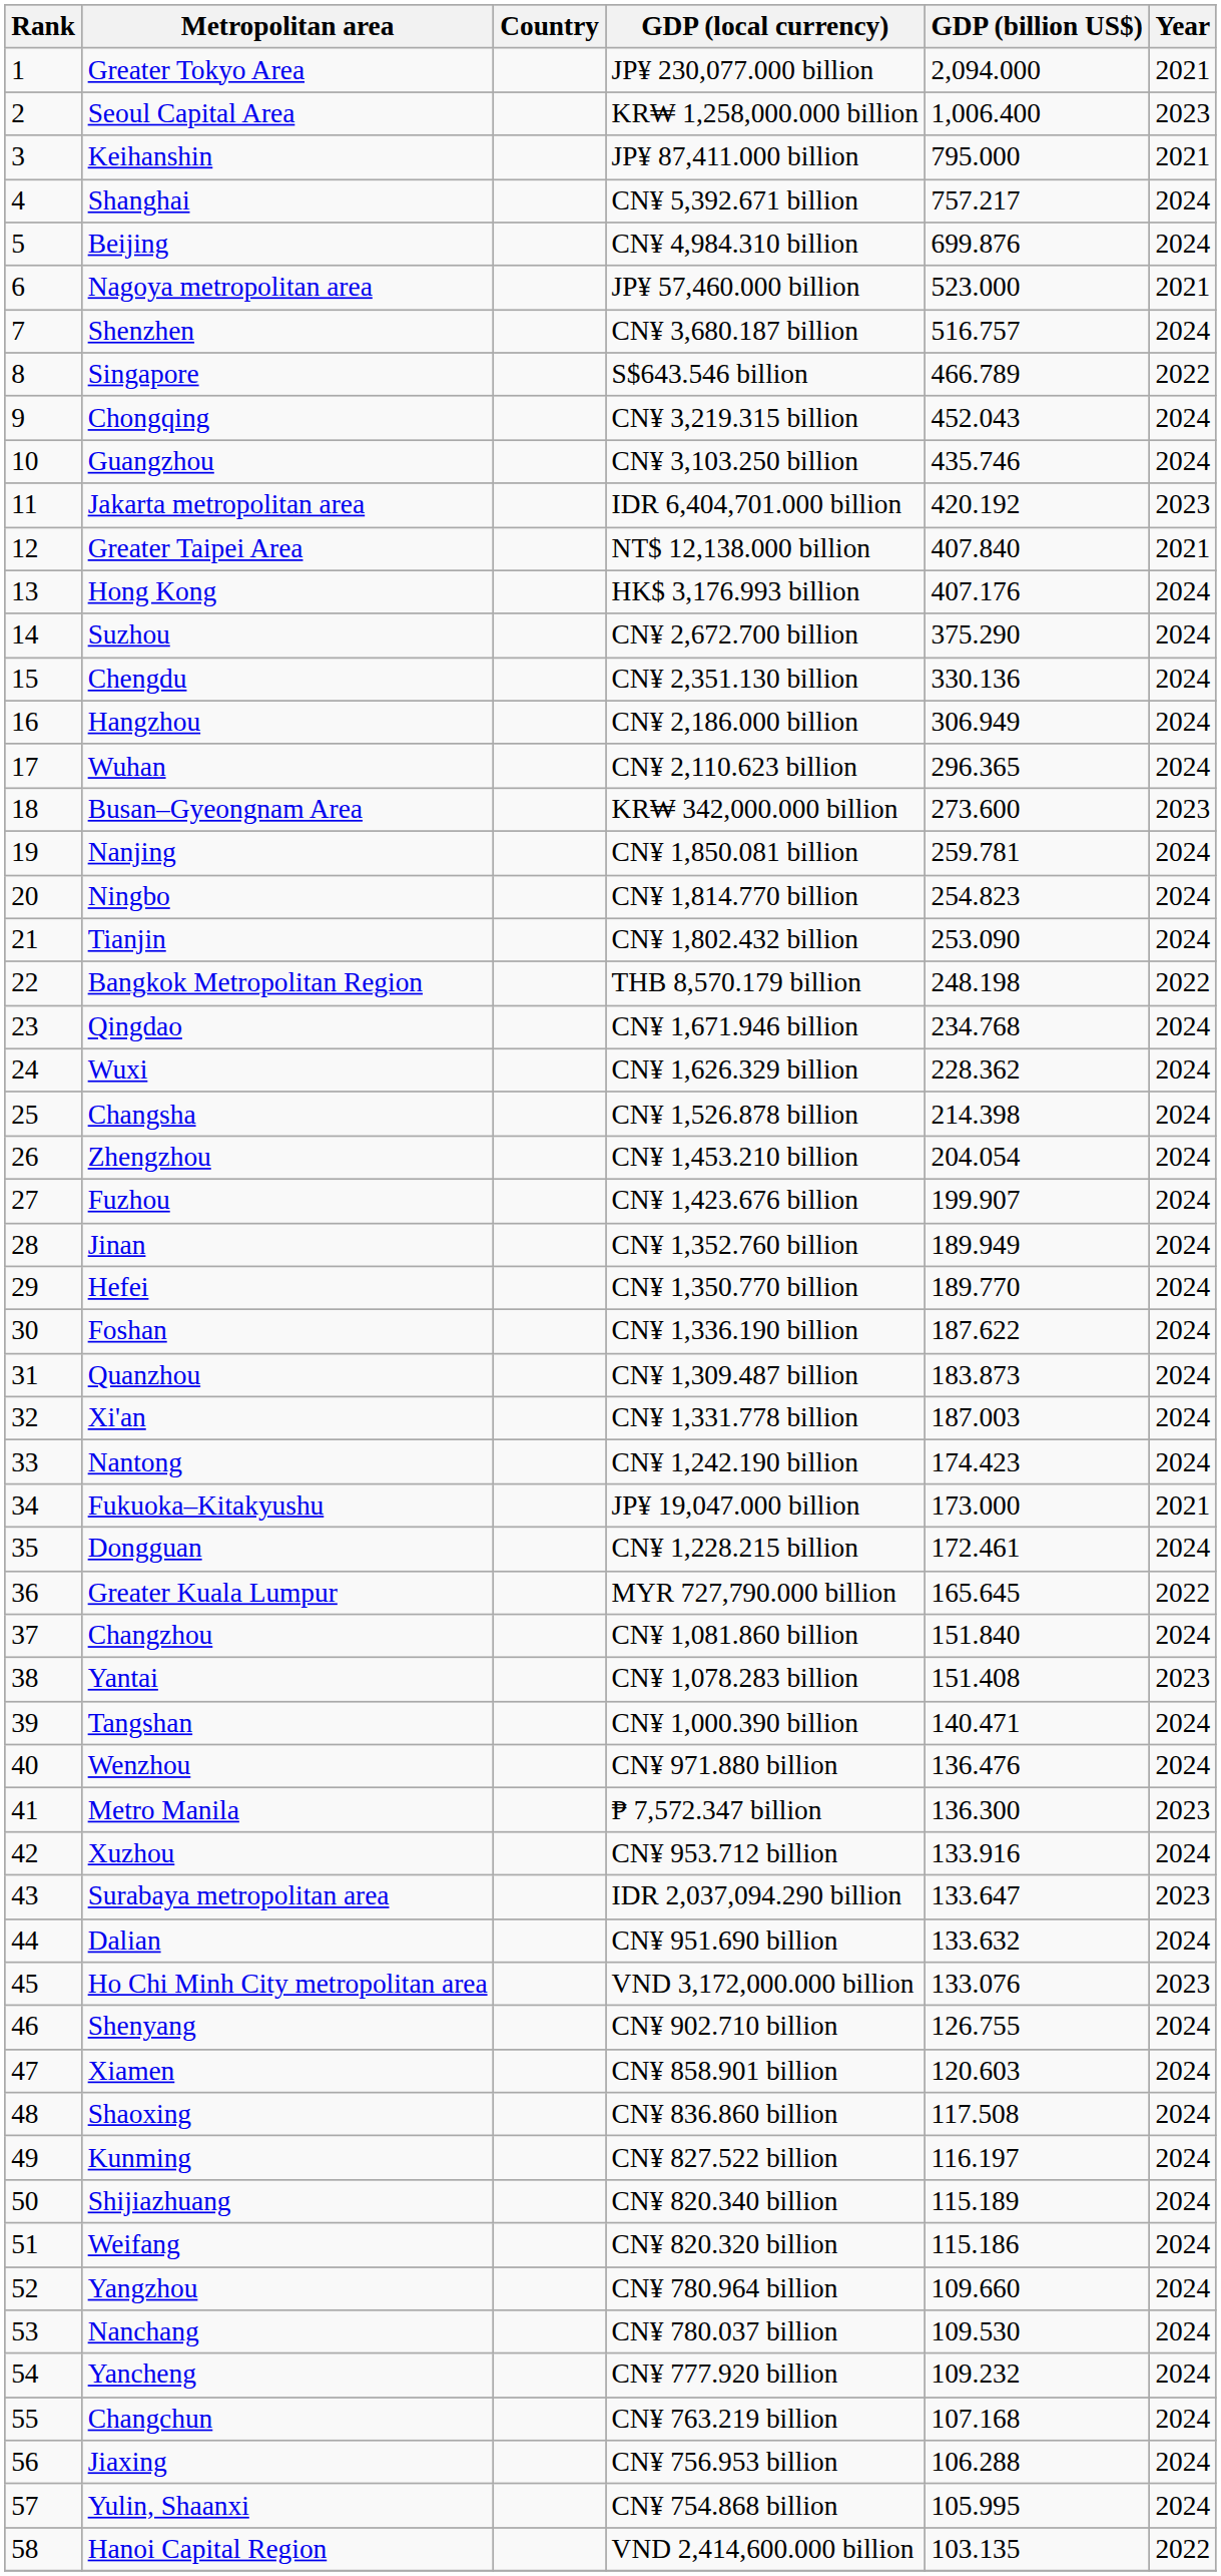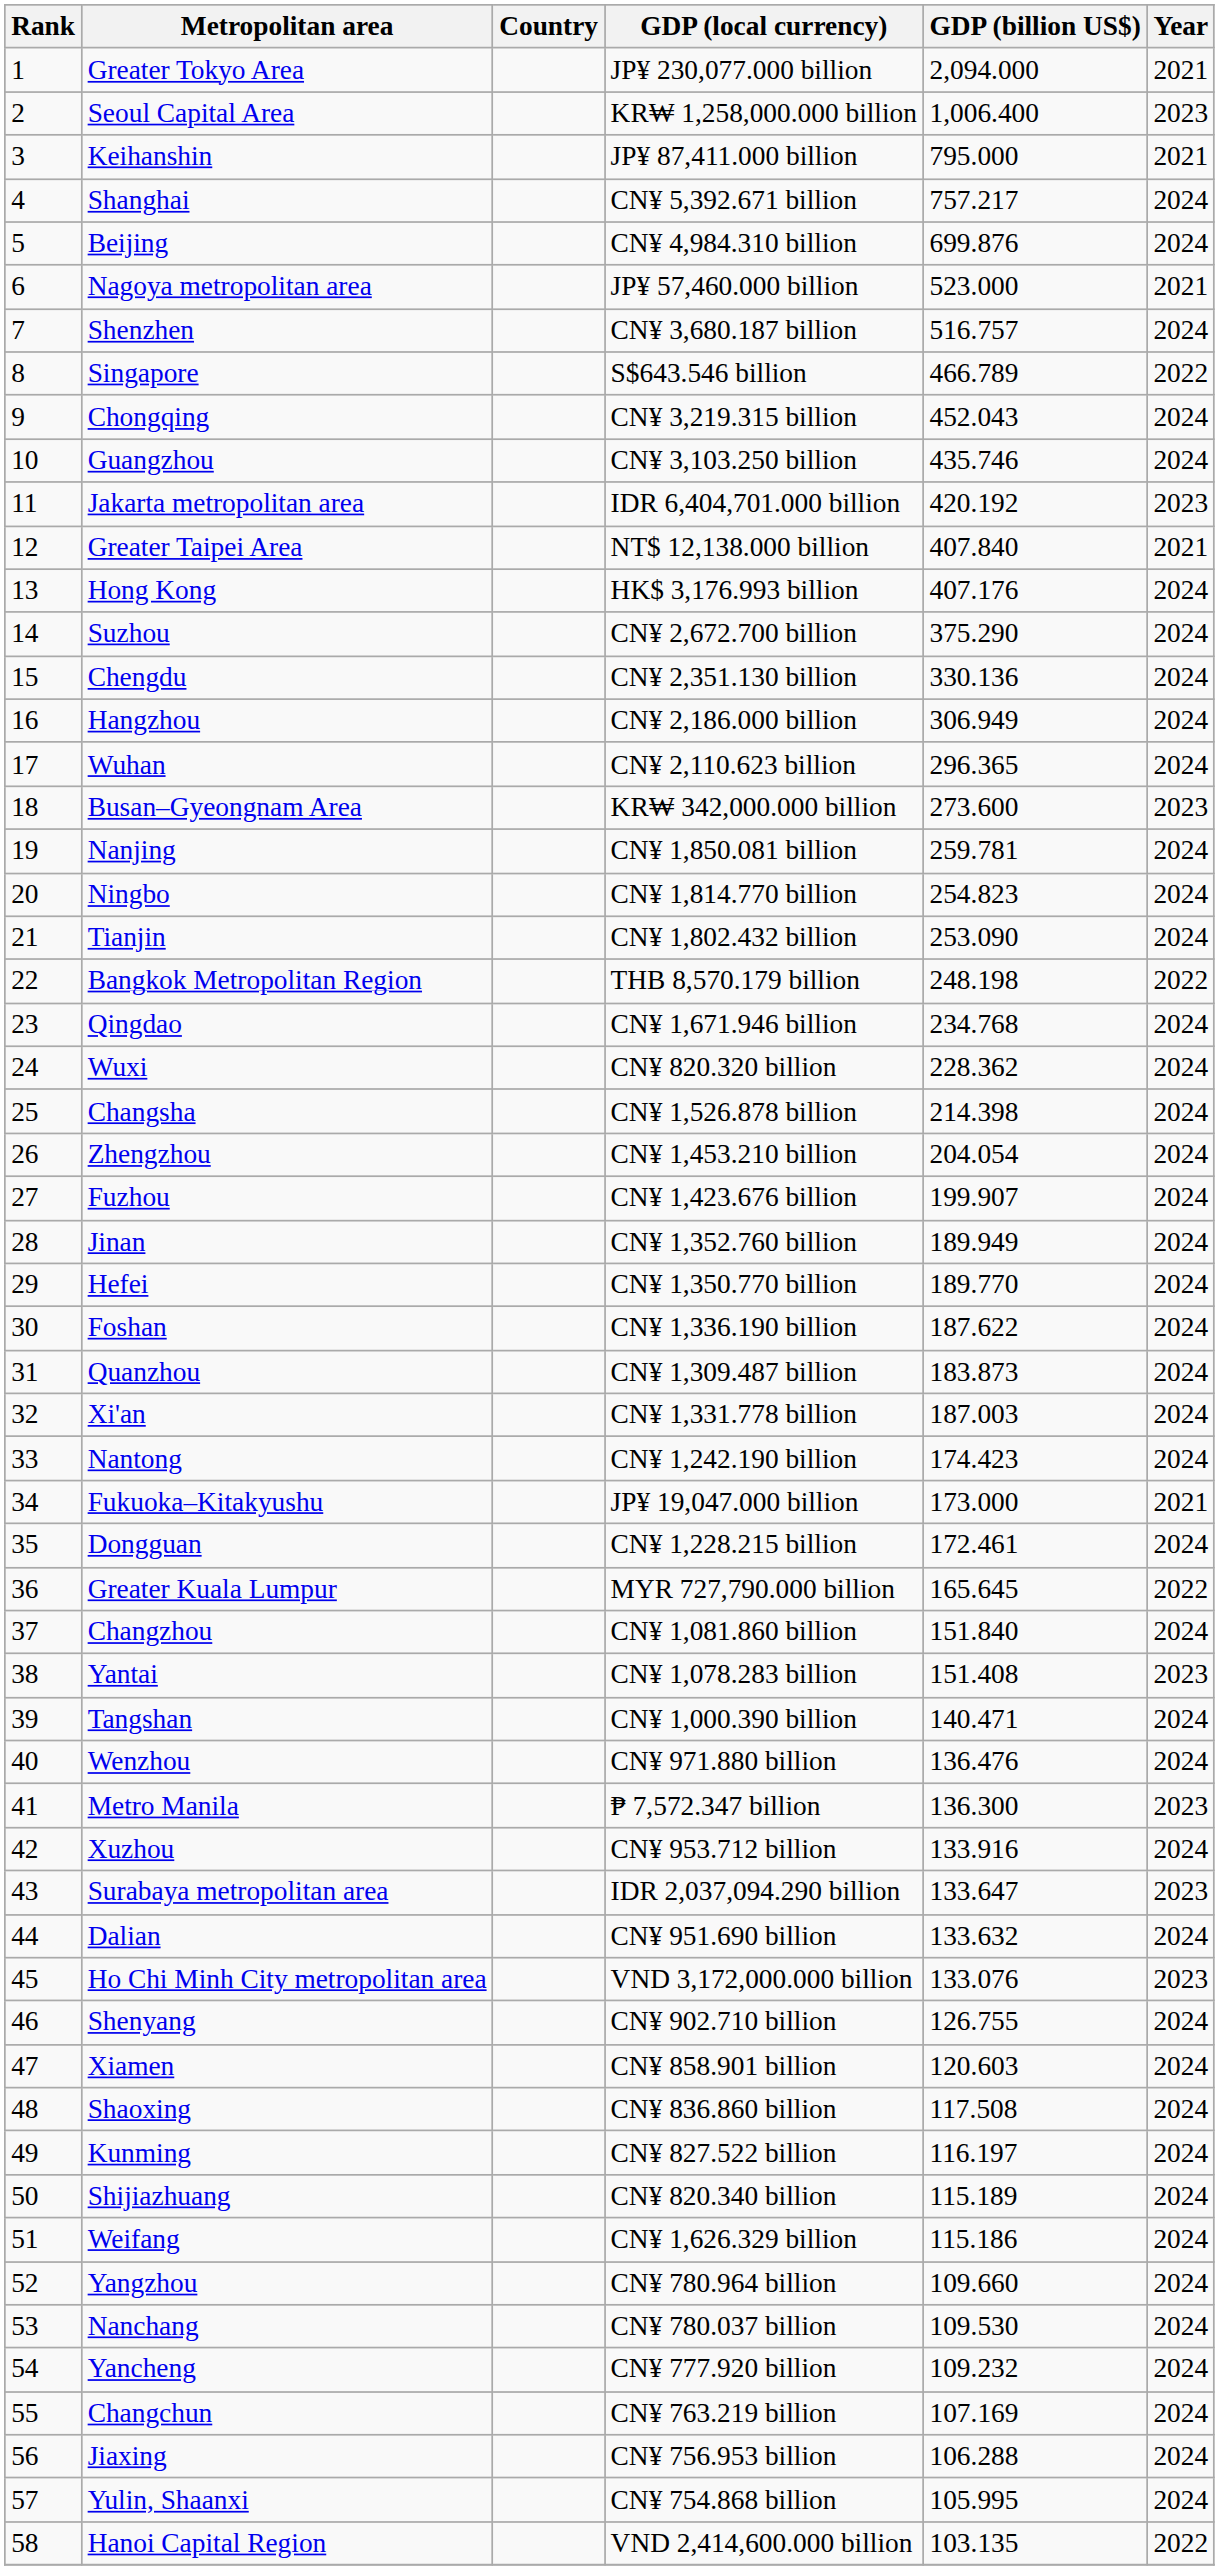Wuxi | GDP (local currency): CN¥ 1,626.329 billion -> CN¥ 820.320 billion
Weifang | GDP (local currency): CN¥ 820.320 billion -> CN¥ 1,626.329 billion
Changchun | GDP (billion US$): 107.168 -> 107.169
